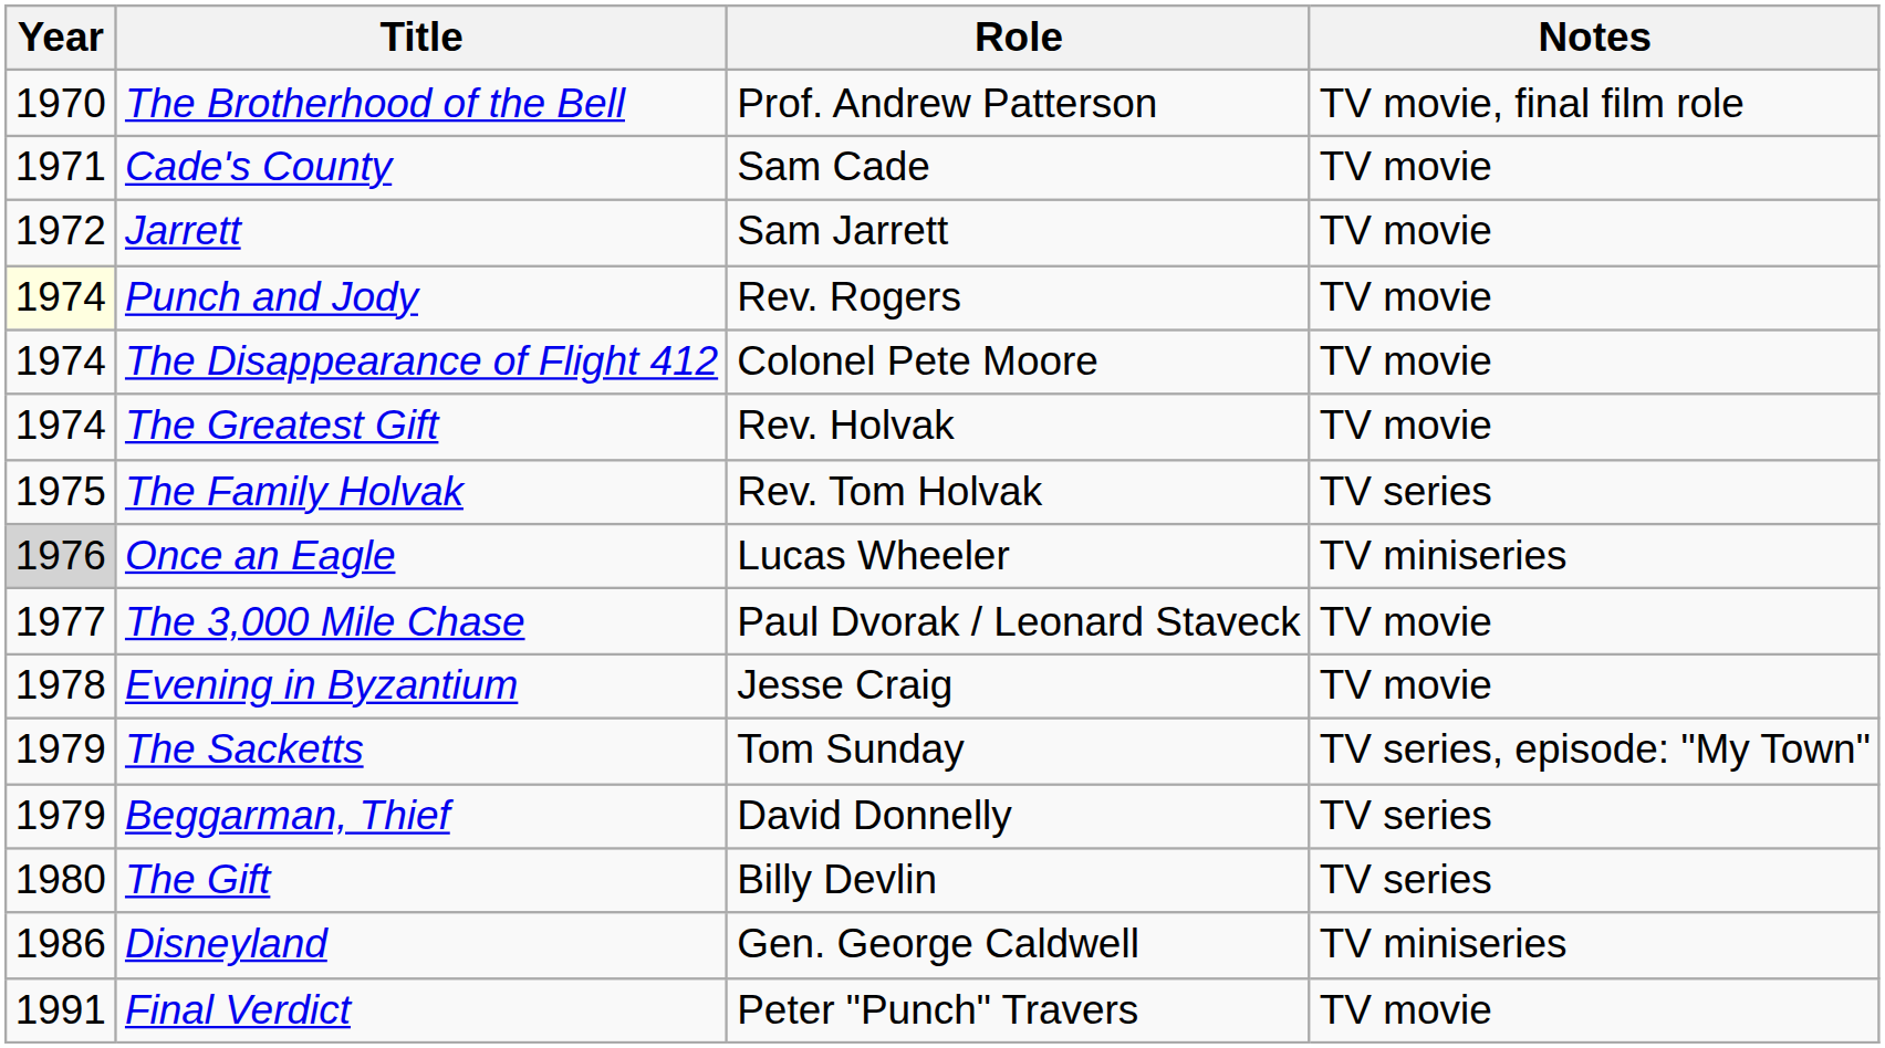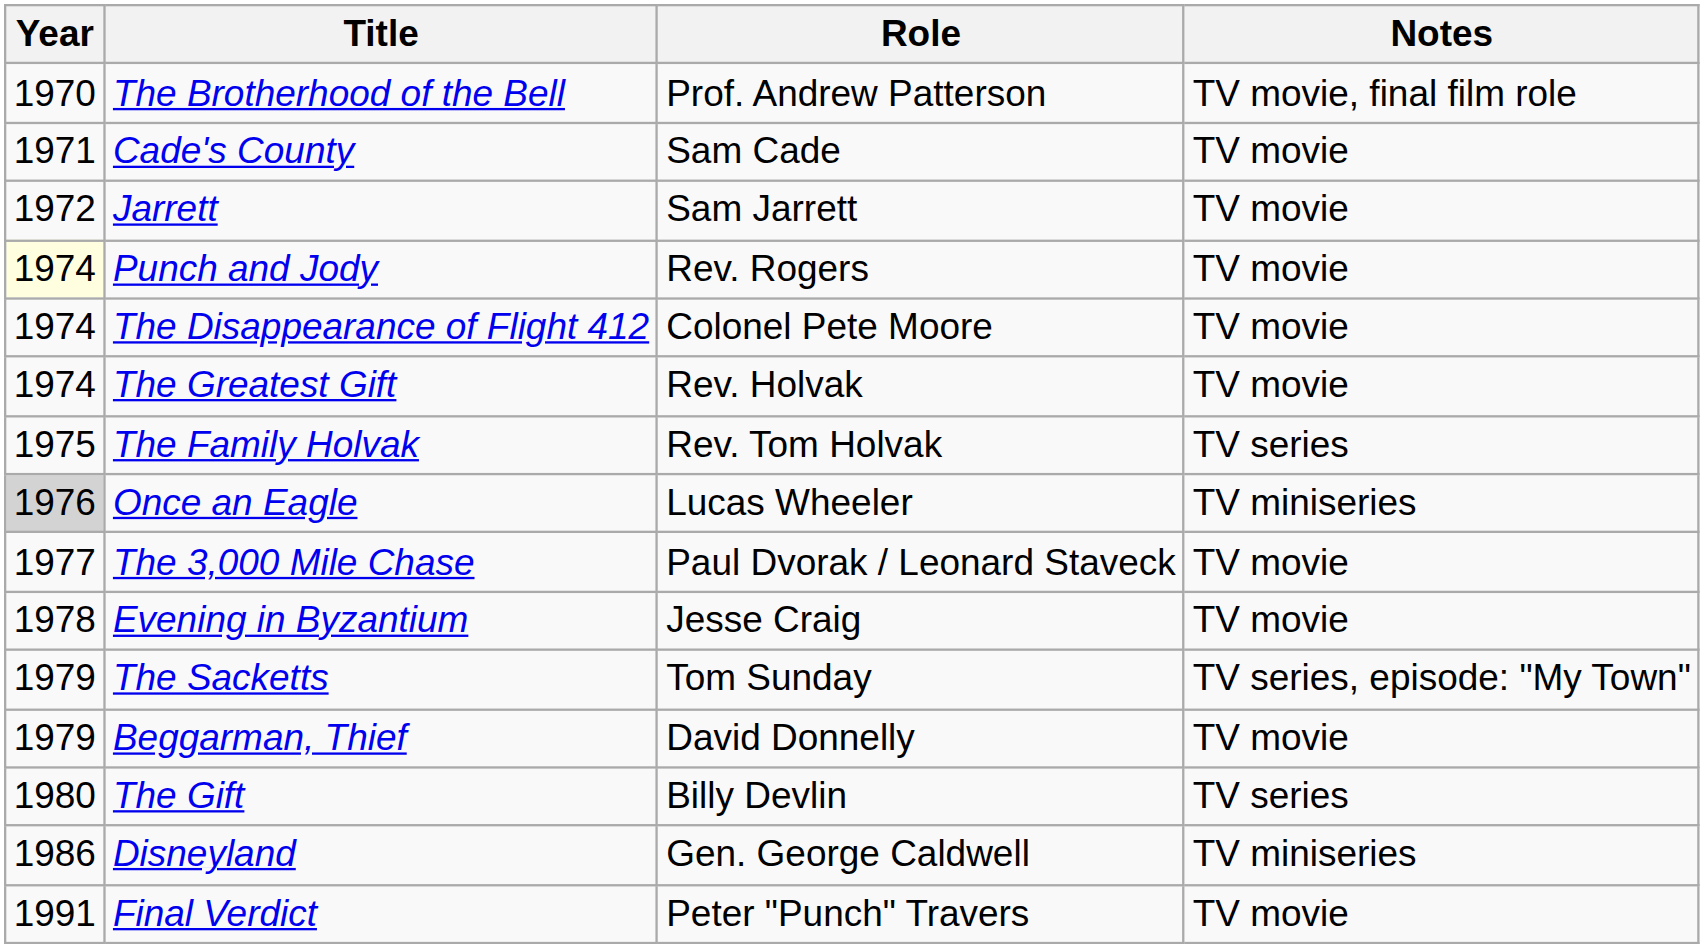Beggarman, Thief | Notes: TV series -> TV movie
